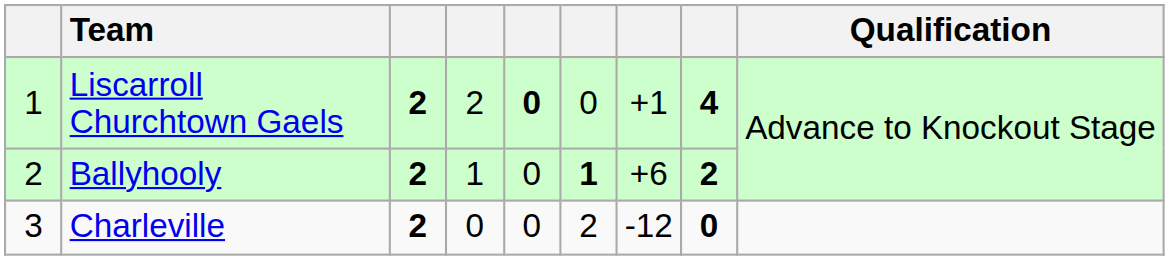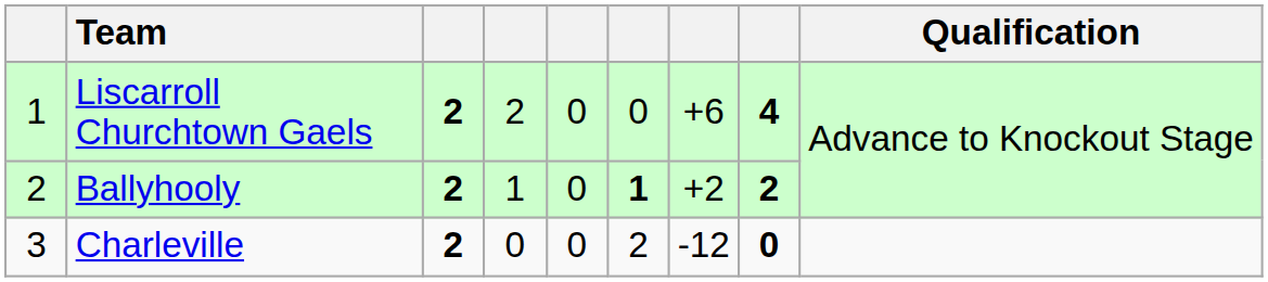Liscarroll Churchtown Gaels | column 5: bold -> normal
Liscarroll Churchtown Gaels | column 7: +1 -> +6
Ballyhooly | column 7: +6 -> +2
